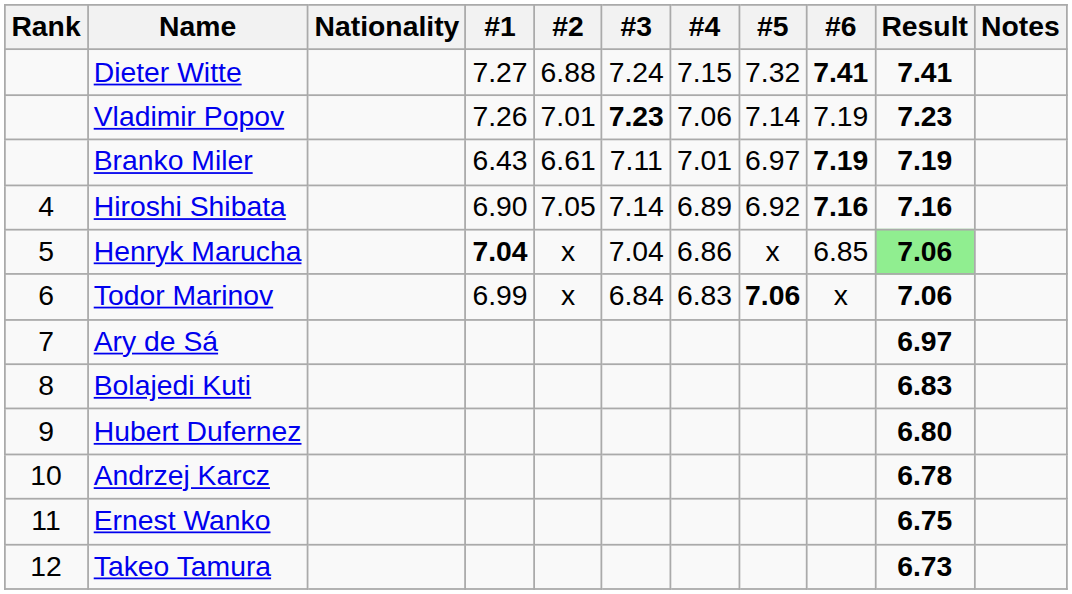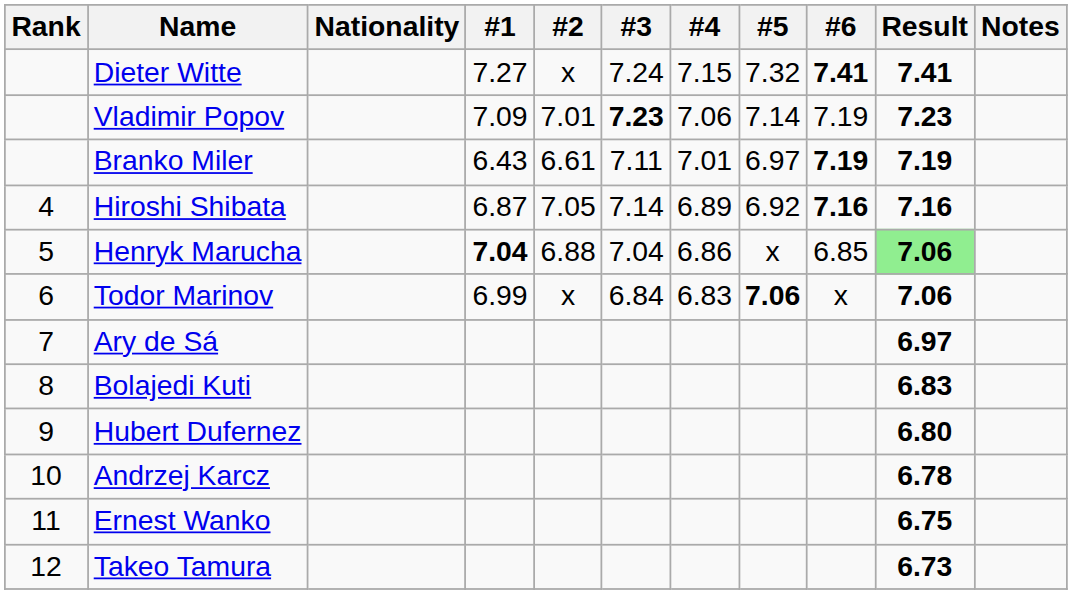Dieter Witte | #2: 6.88 -> x
Vladimir Popov | #1: 7.26 -> 7.09
Hiroshi Shibata | #1: 6.90 -> 6.87
Henryk Marucha | #2: x -> 6.88
